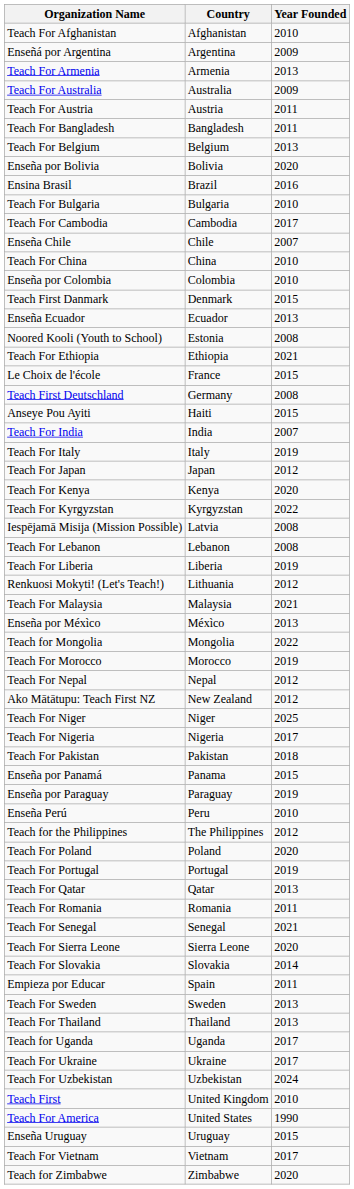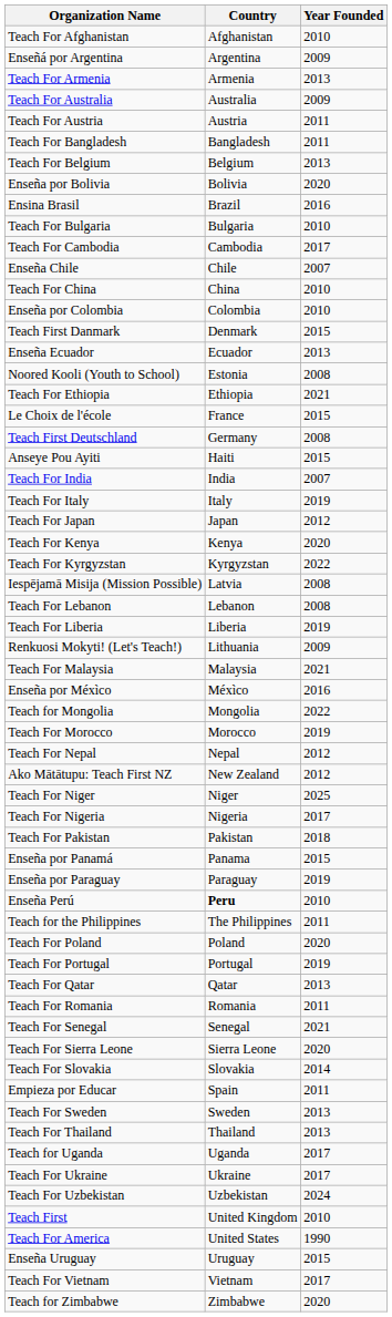Renkuosi Mokyti! (Let's Teach!) | Year Founded: 2012 -> 2009
Enseña por Méxìco | Year Founded: 2013 -> 2016
Enseña Perú | Country: normal -> bold
Teach for the Philippines | Year Founded: 2012 -> 2011
